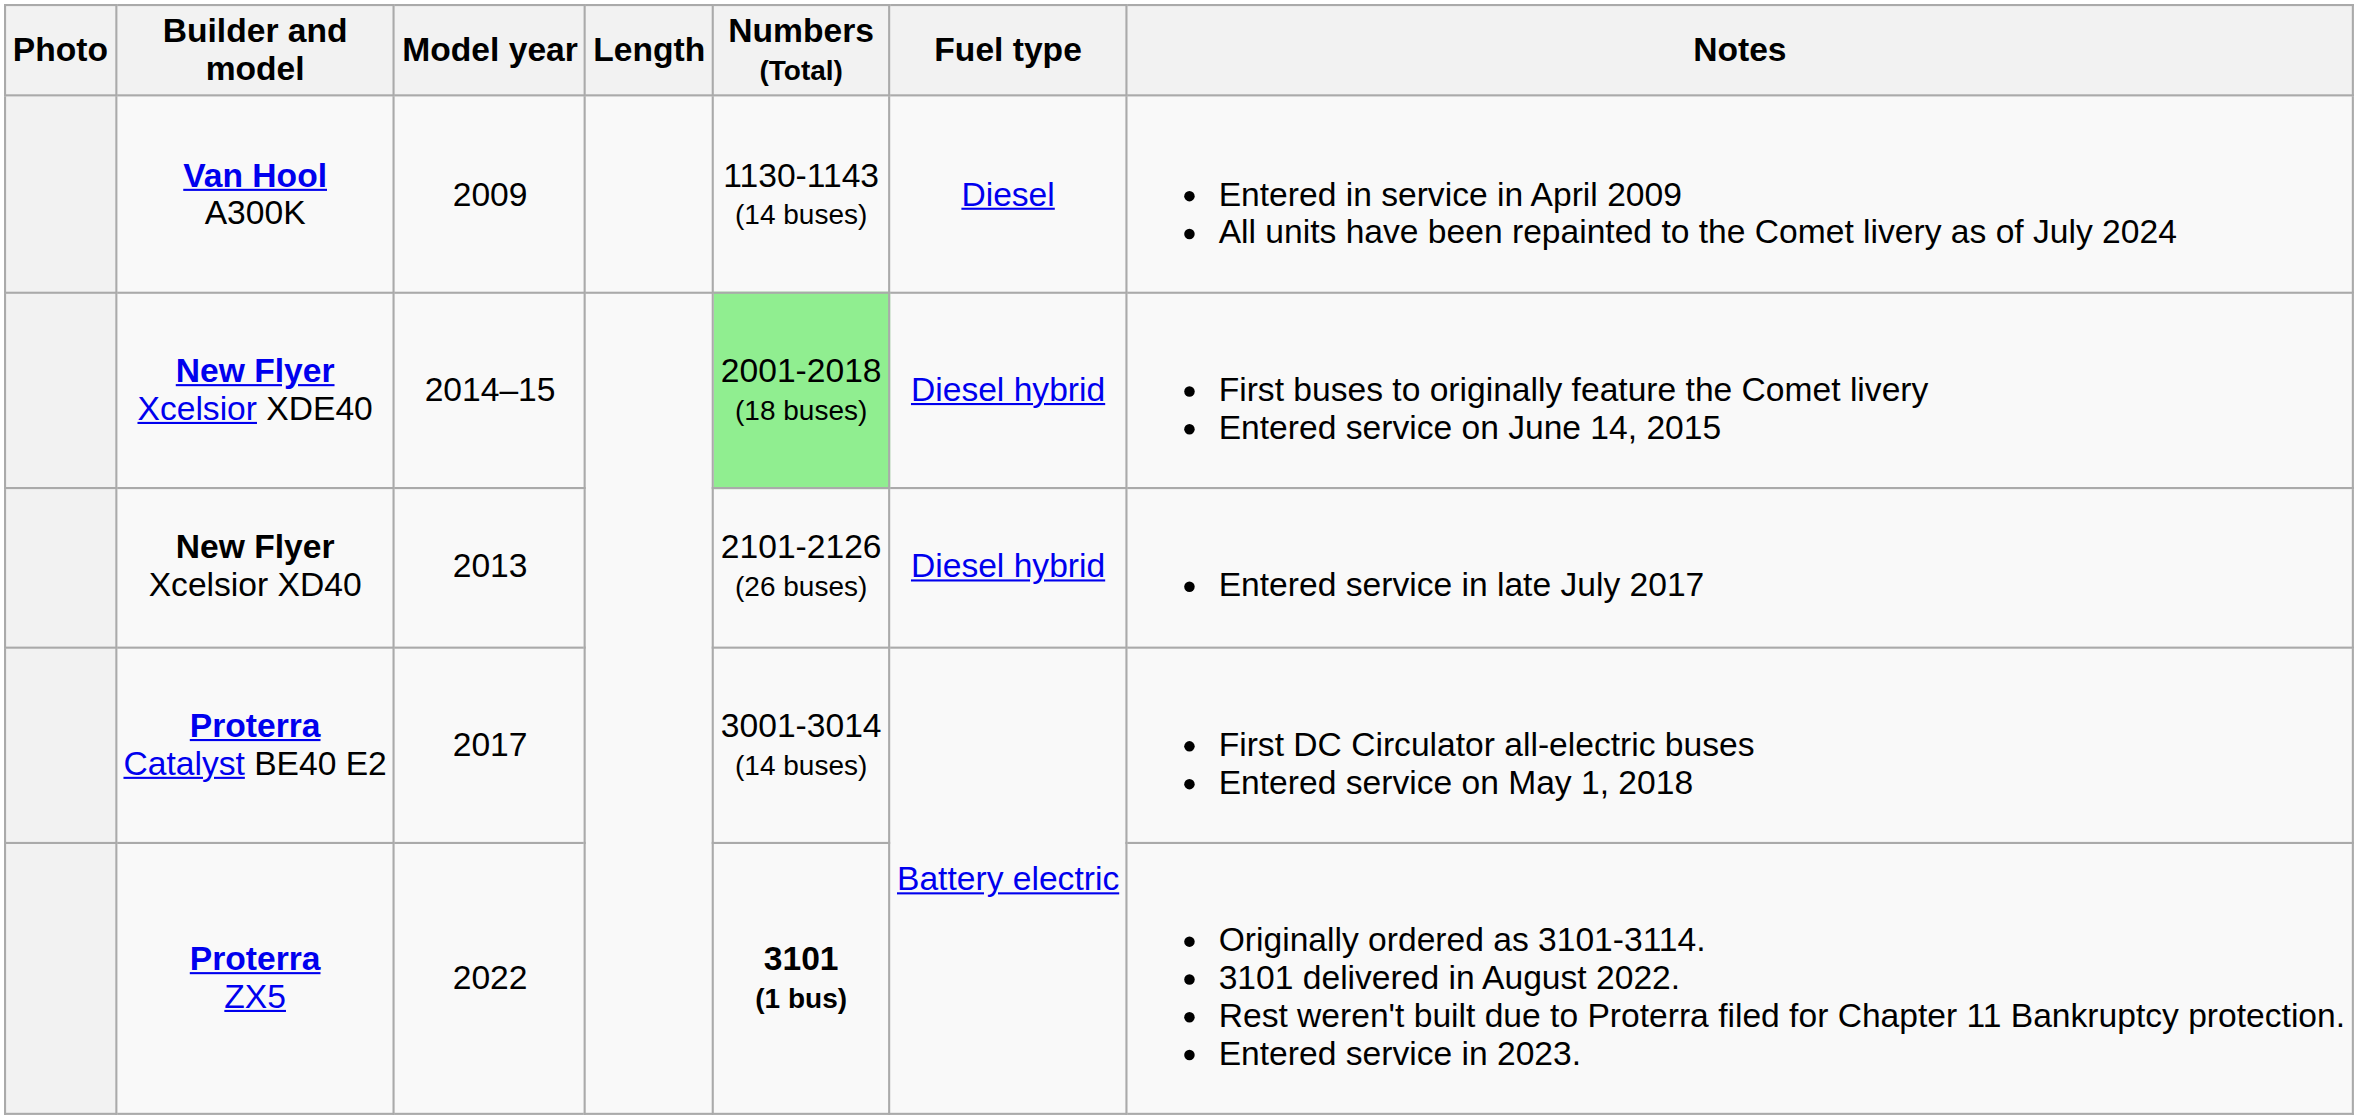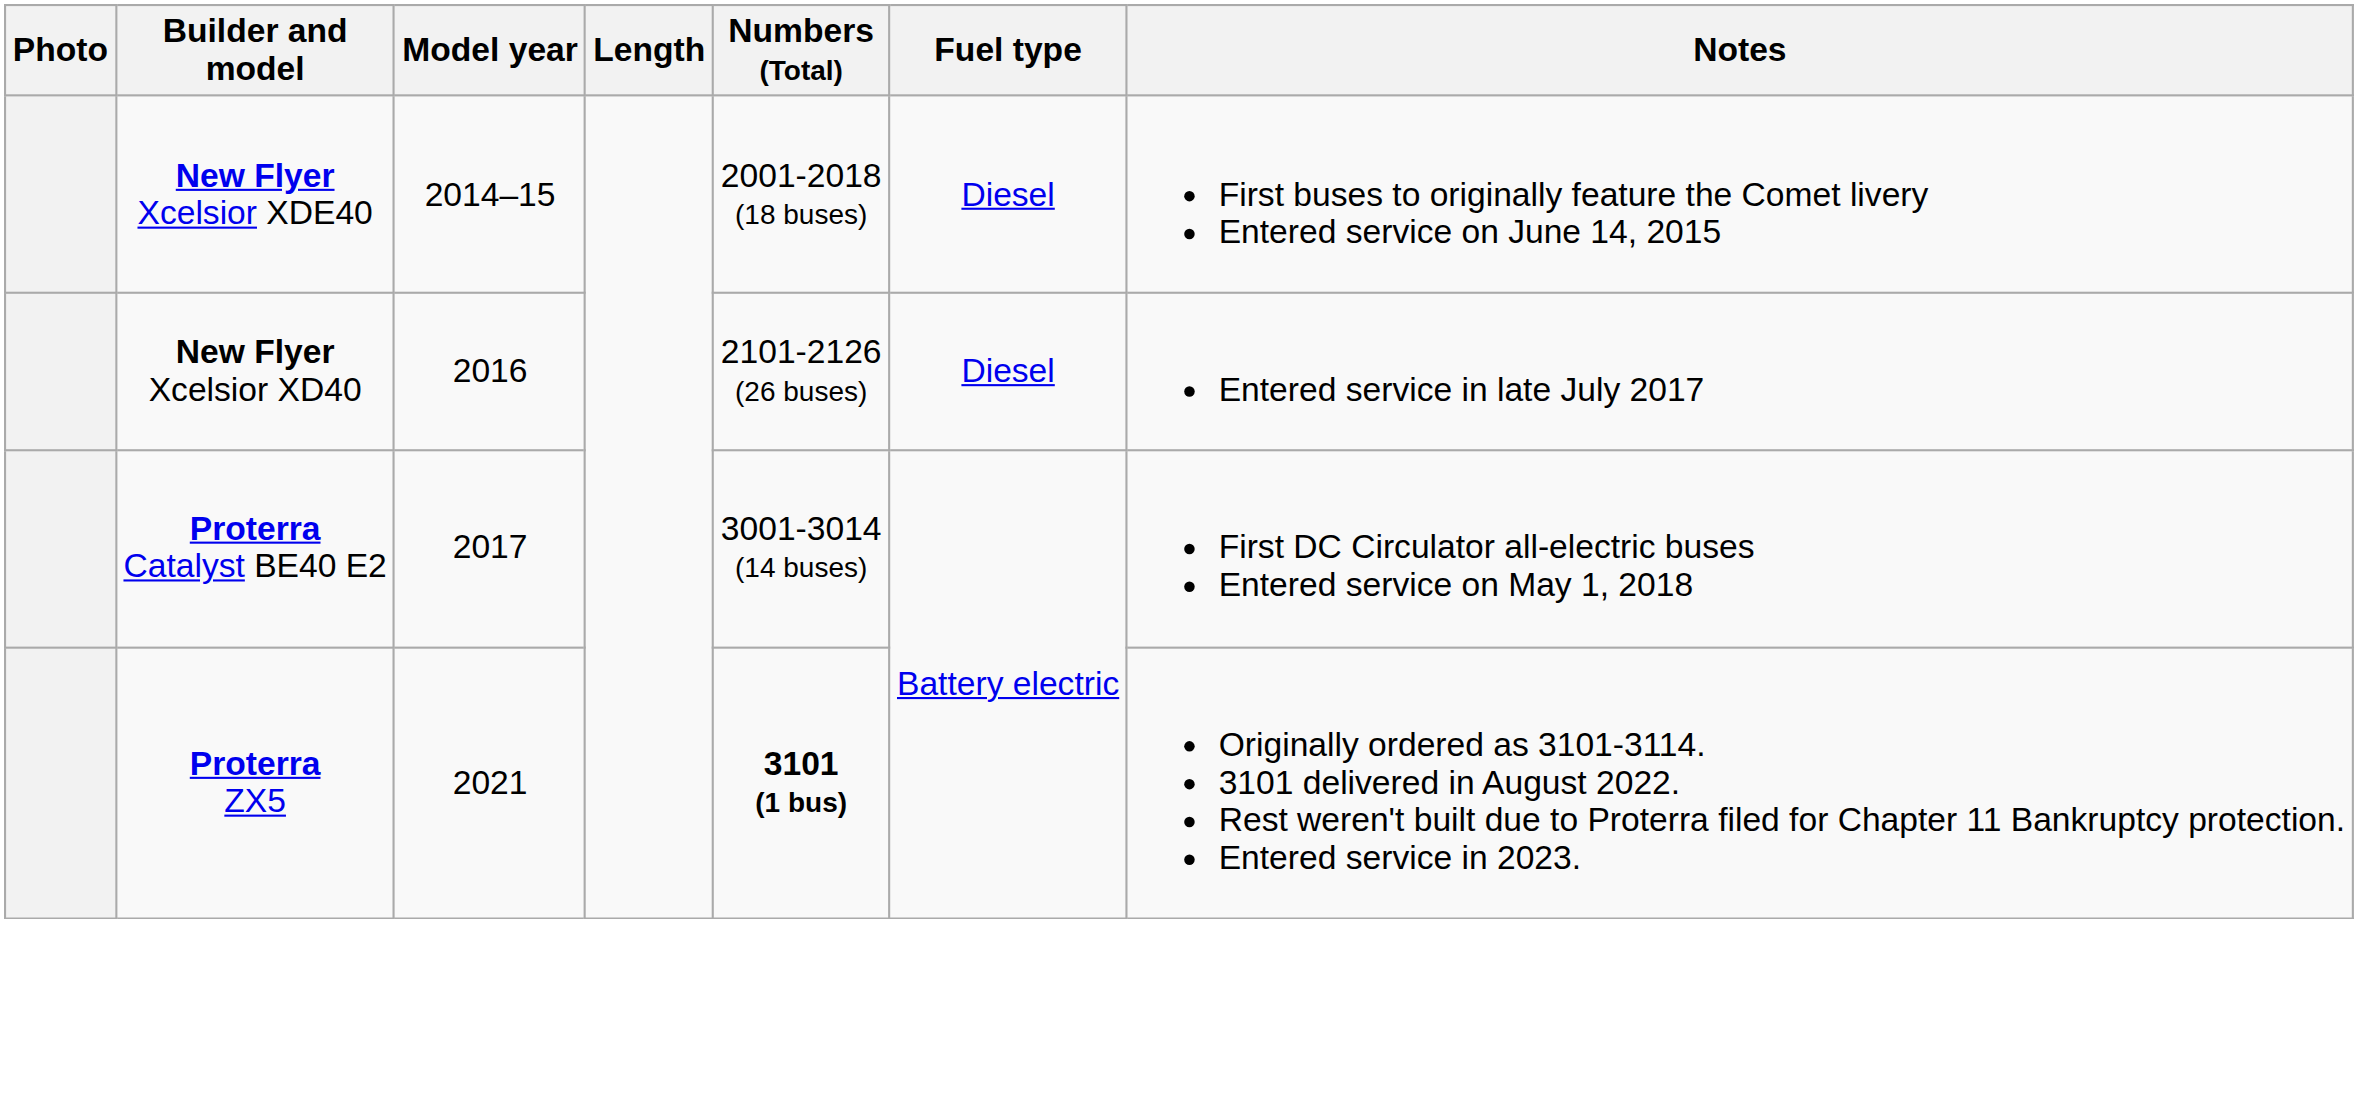- row: Van Hool A300K | 2009 | 1130-1143 (14 buses) | Diesel | Entered in service in April 2009 All units have been repainted to the Comet livery as of July 2024
New Flyer Xcelsior XDE40 | Numbers (Total): lightgreen background -> no background
New Flyer Xcelsior XDE40 | Fuel type: Diesel hybrid -> Diesel
New Flyer Xcelsior XD40 | Model year: 2013 -> 2016
New Flyer Xcelsior XD40 | Fuel type: Diesel hybrid -> Diesel
Proterra ZX5 | Model year: 2022 -> 2021
